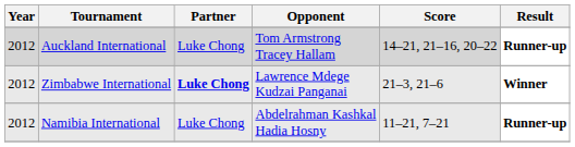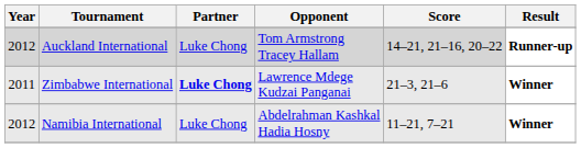Zimbabwe International | Year: 2012 -> 2011
Namibia International | Result: Runner-up -> Winner
